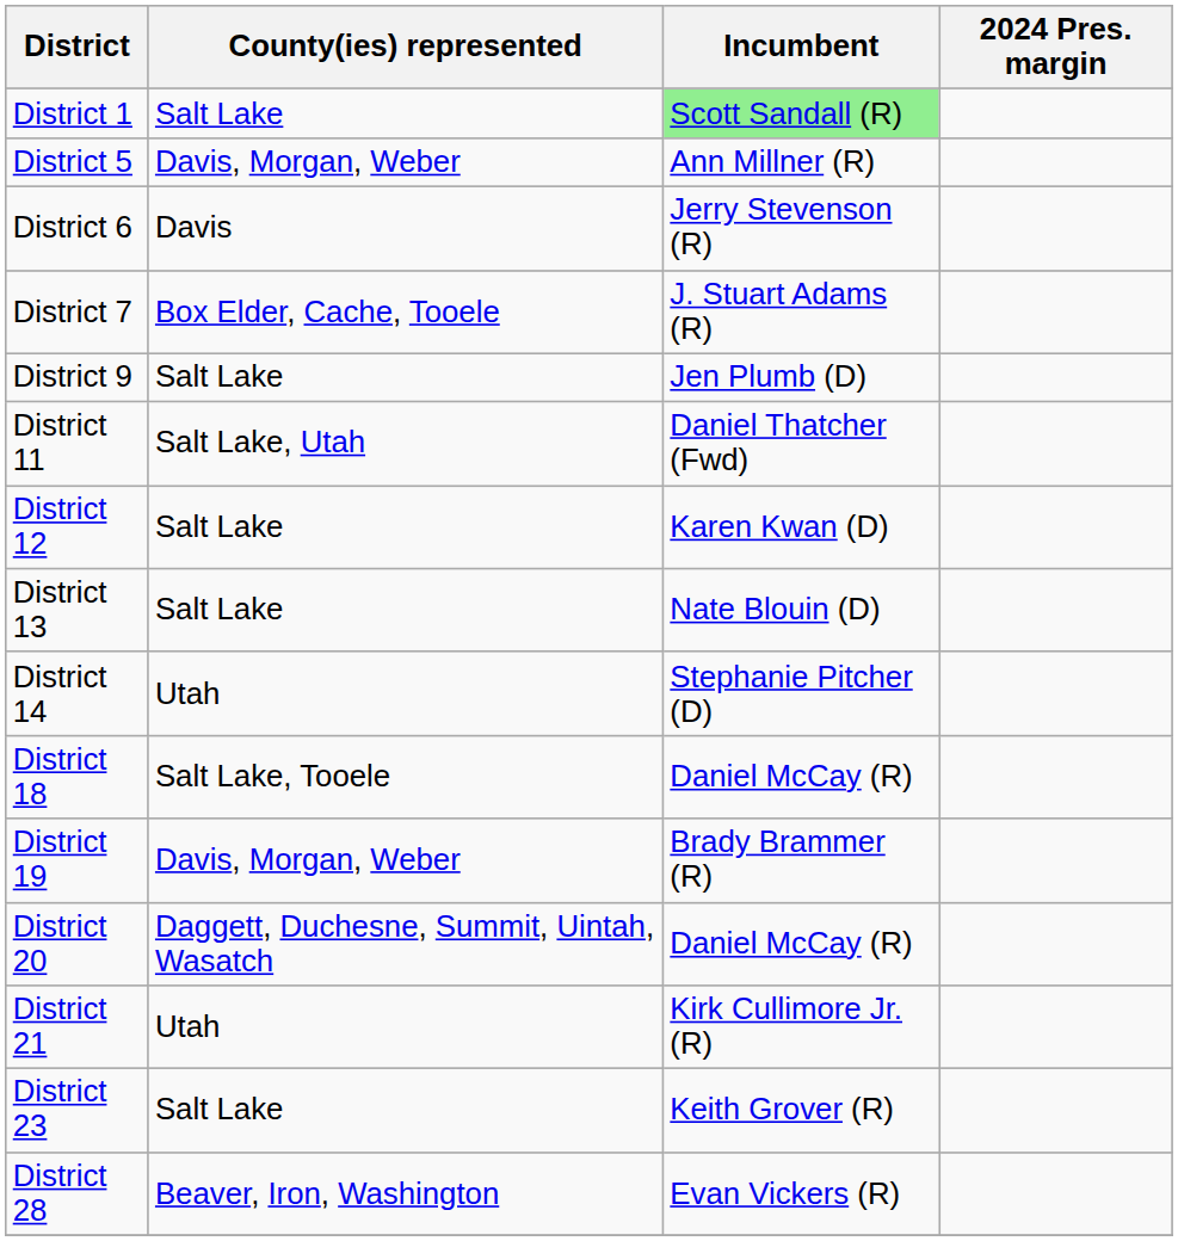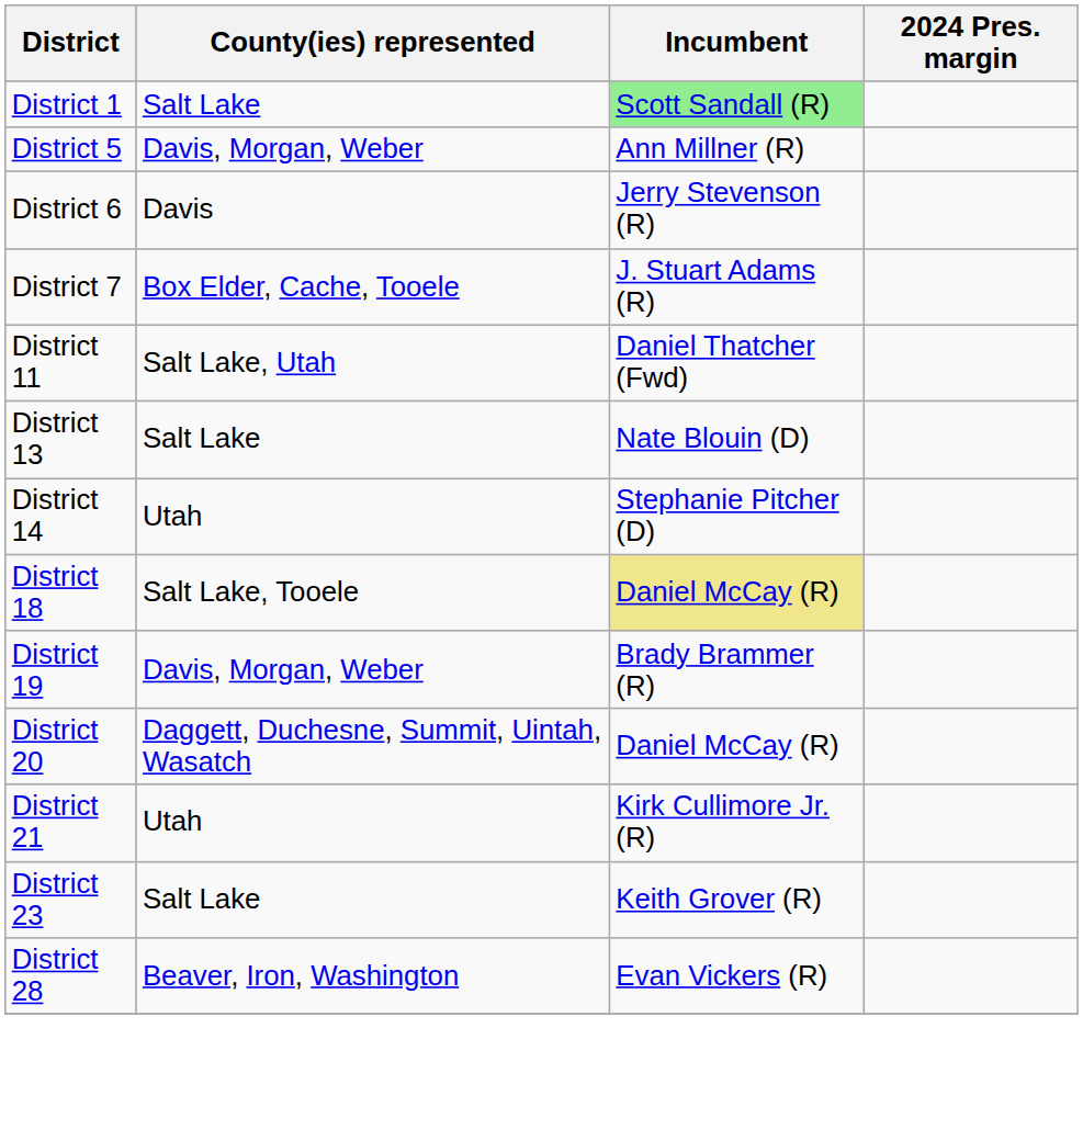- row: District 9 | Salt Lake | Jen Plumb (D)
- row: District 12 | Salt Lake | Karen Kwan (D)
District 18 | Incumbent: no background -> khaki background
